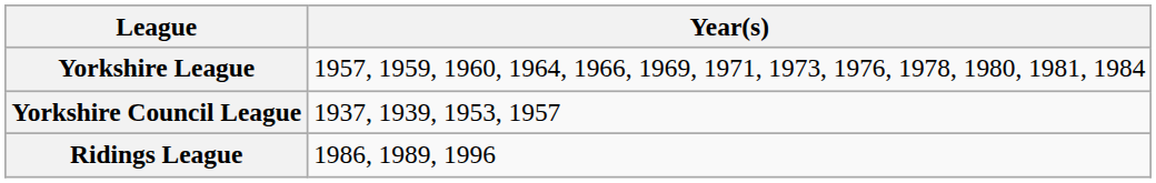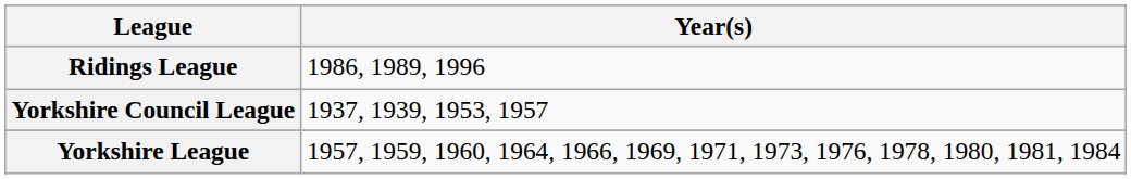rows swapped: Yorkshire League <-> Ridings League
